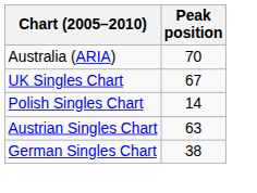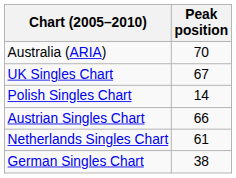Austrian Singles Chart | Peak position: 63 -> 66
+ row: Netherlands Singles Chart | 61
